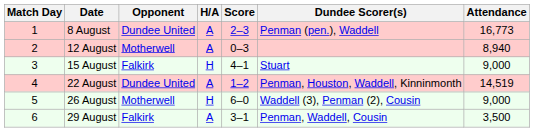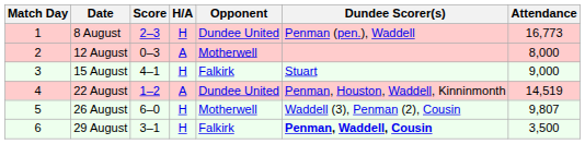columns swapped: Opponent <-> Score
8 August | H/A: A -> H
12 August | Attendance: 8,940 -> 8,000
26 August | Attendance: 9,000 -> 9,807
29 August | H/A: A -> H
29 August | Dundee Scorer(s): normal -> bold
